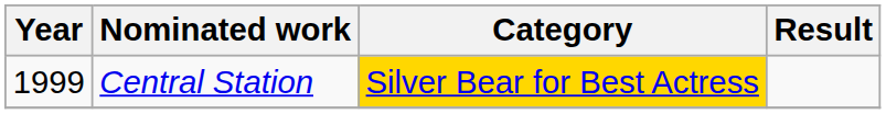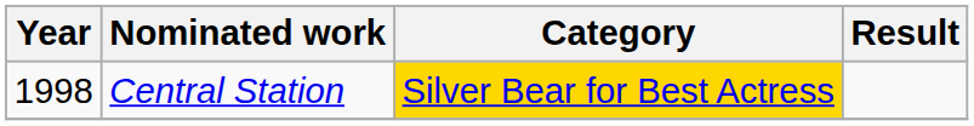Central Station | Year: 1999 -> 1998
